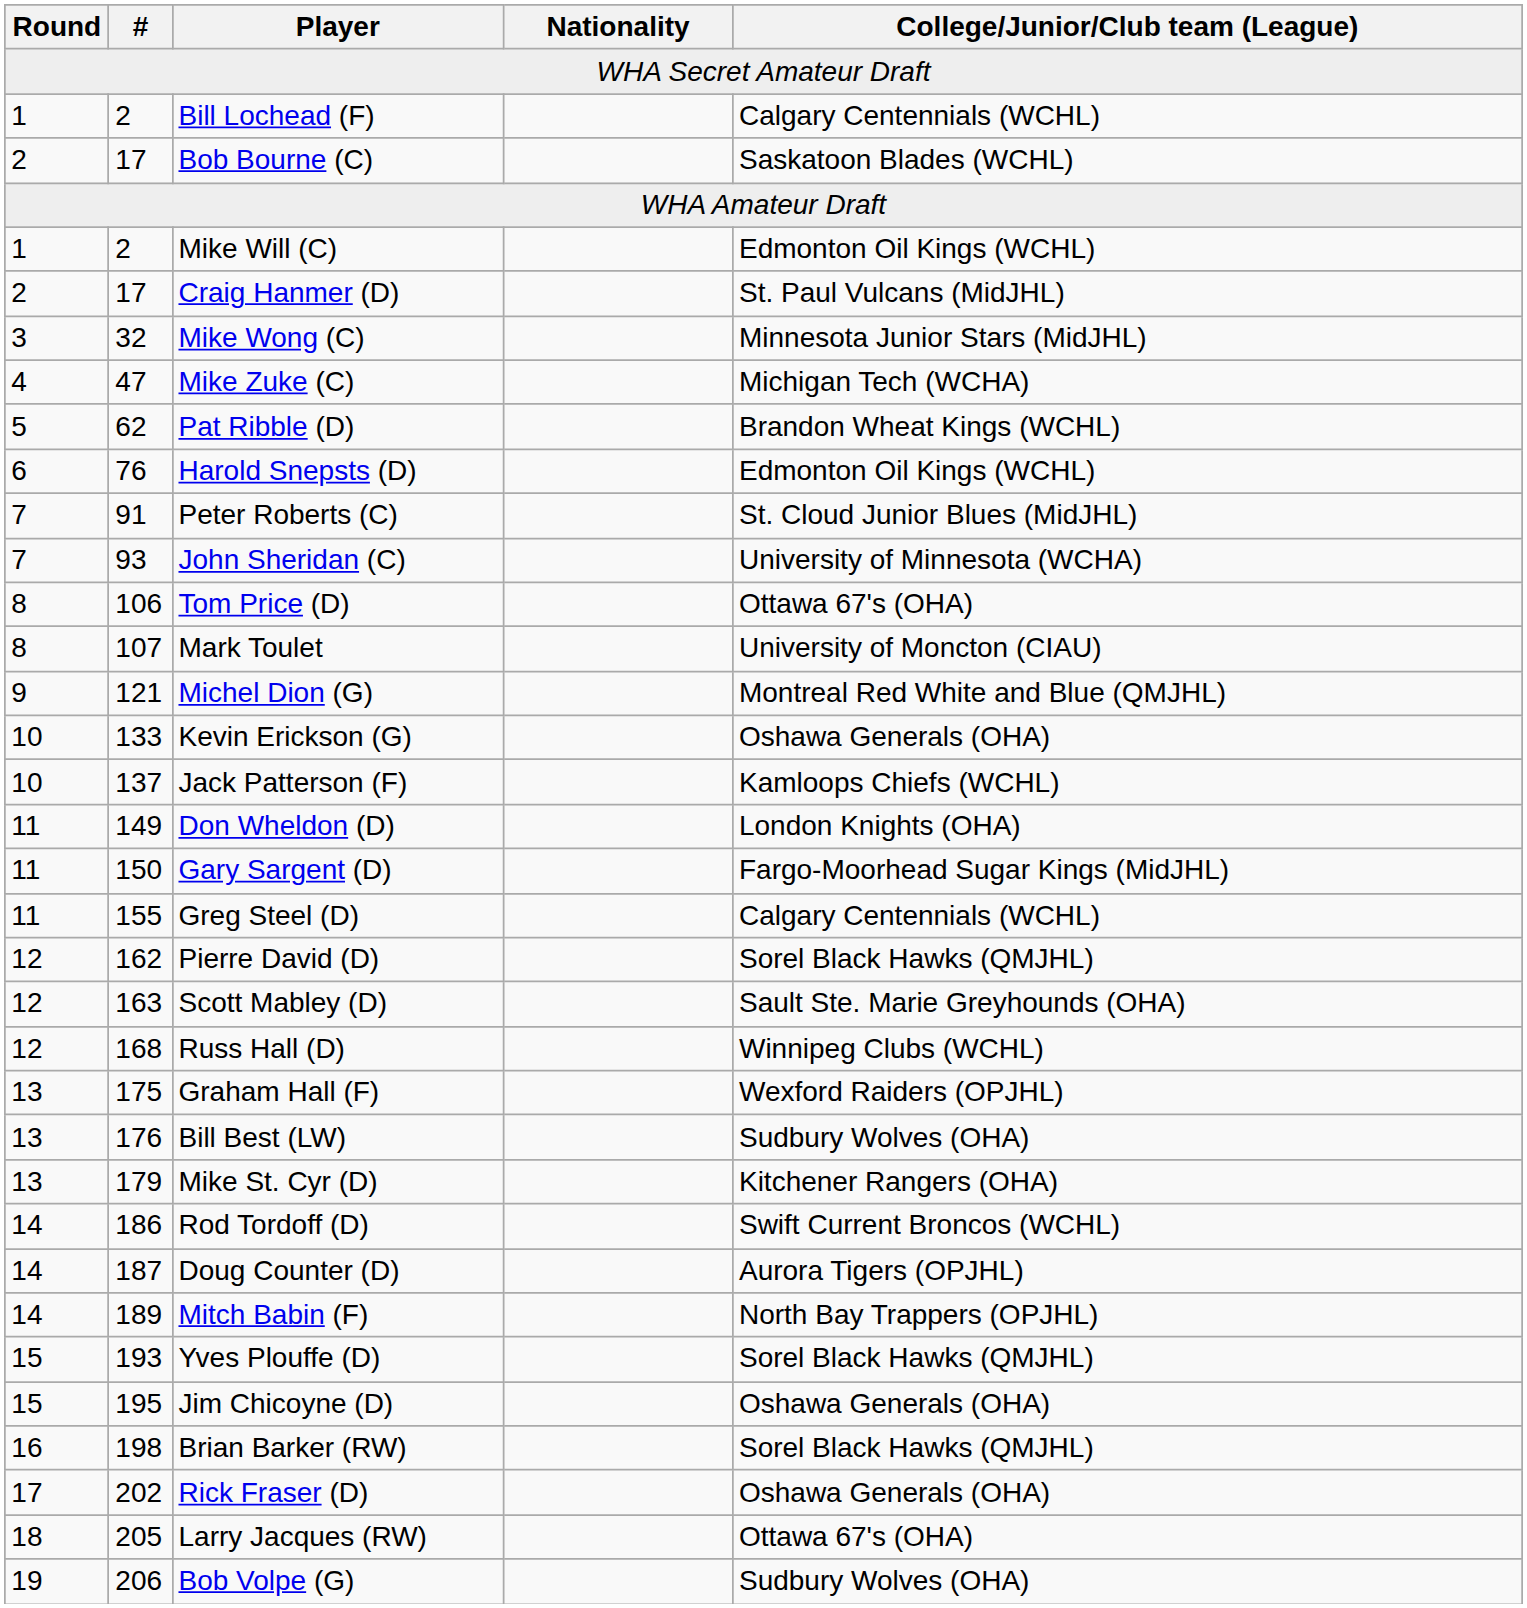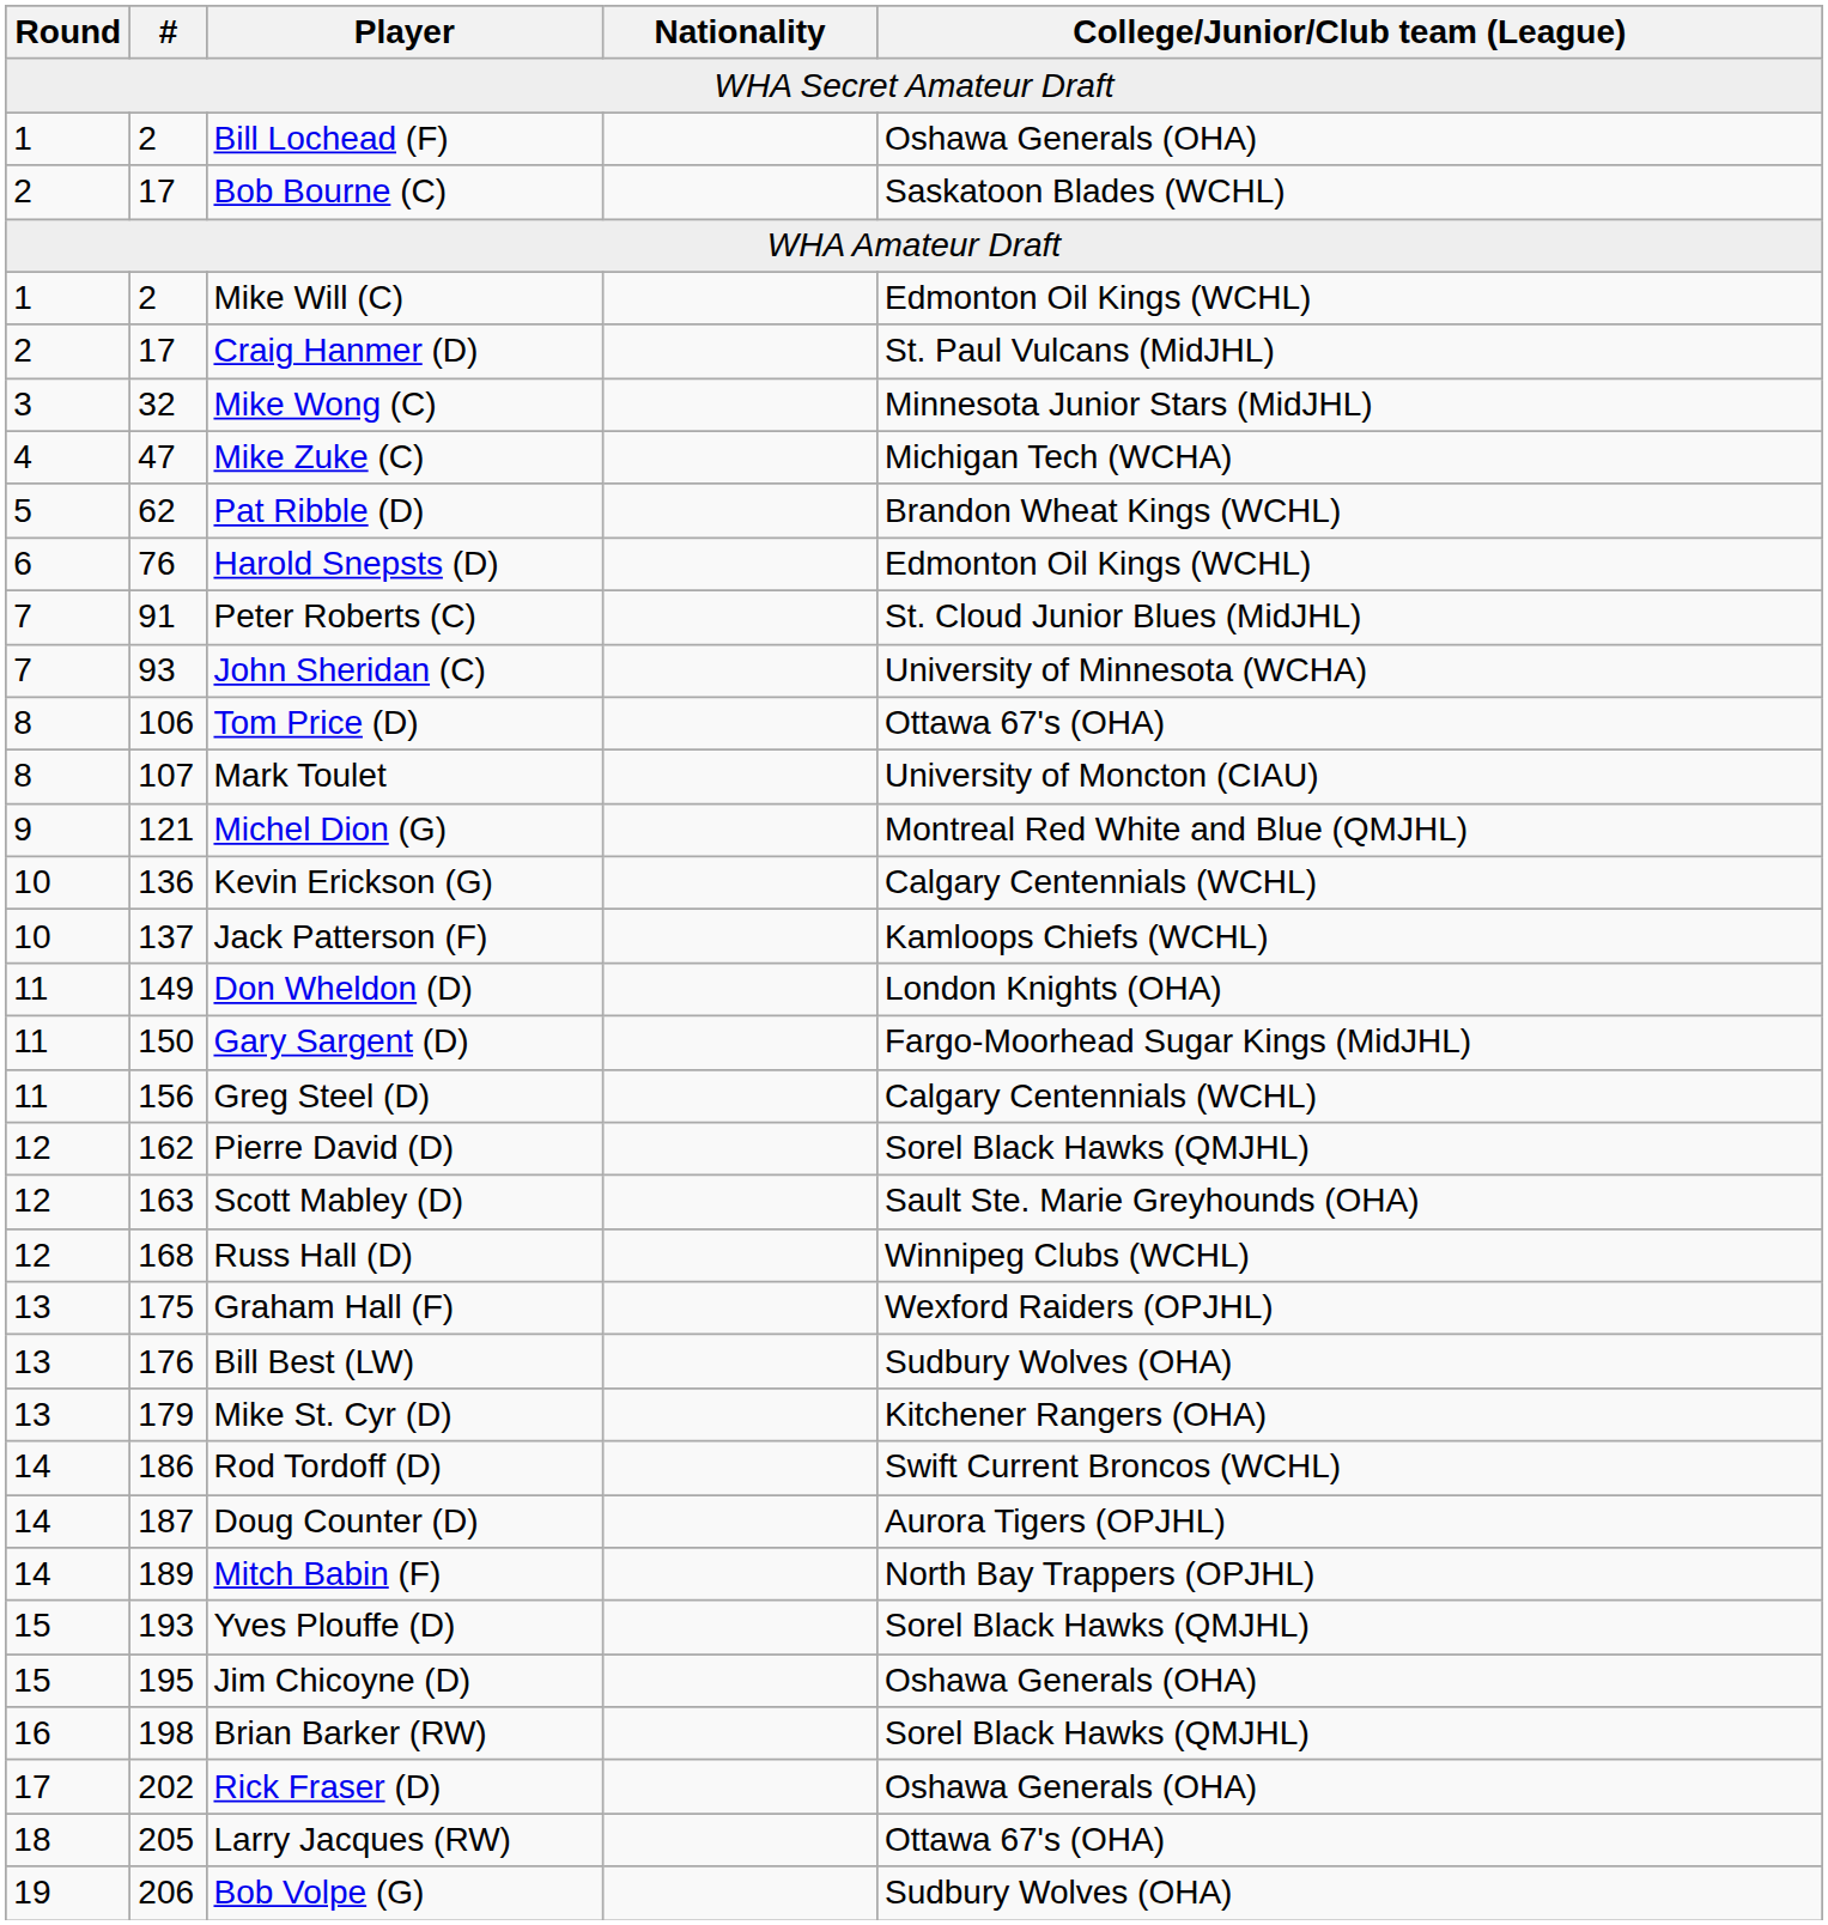Bill Lochead (F) | College/Junior/Club team (League): Calgary Centennials (WCHL) -> Oshawa Generals (OHA)
Kevin Erickson (G) | #: 133 -> 136
Kevin Erickson (G) | College/Junior/Club team (League): Oshawa Generals (OHA) -> Calgary Centennials (WCHL)
Greg Steel (D) | #: 155 -> 156
